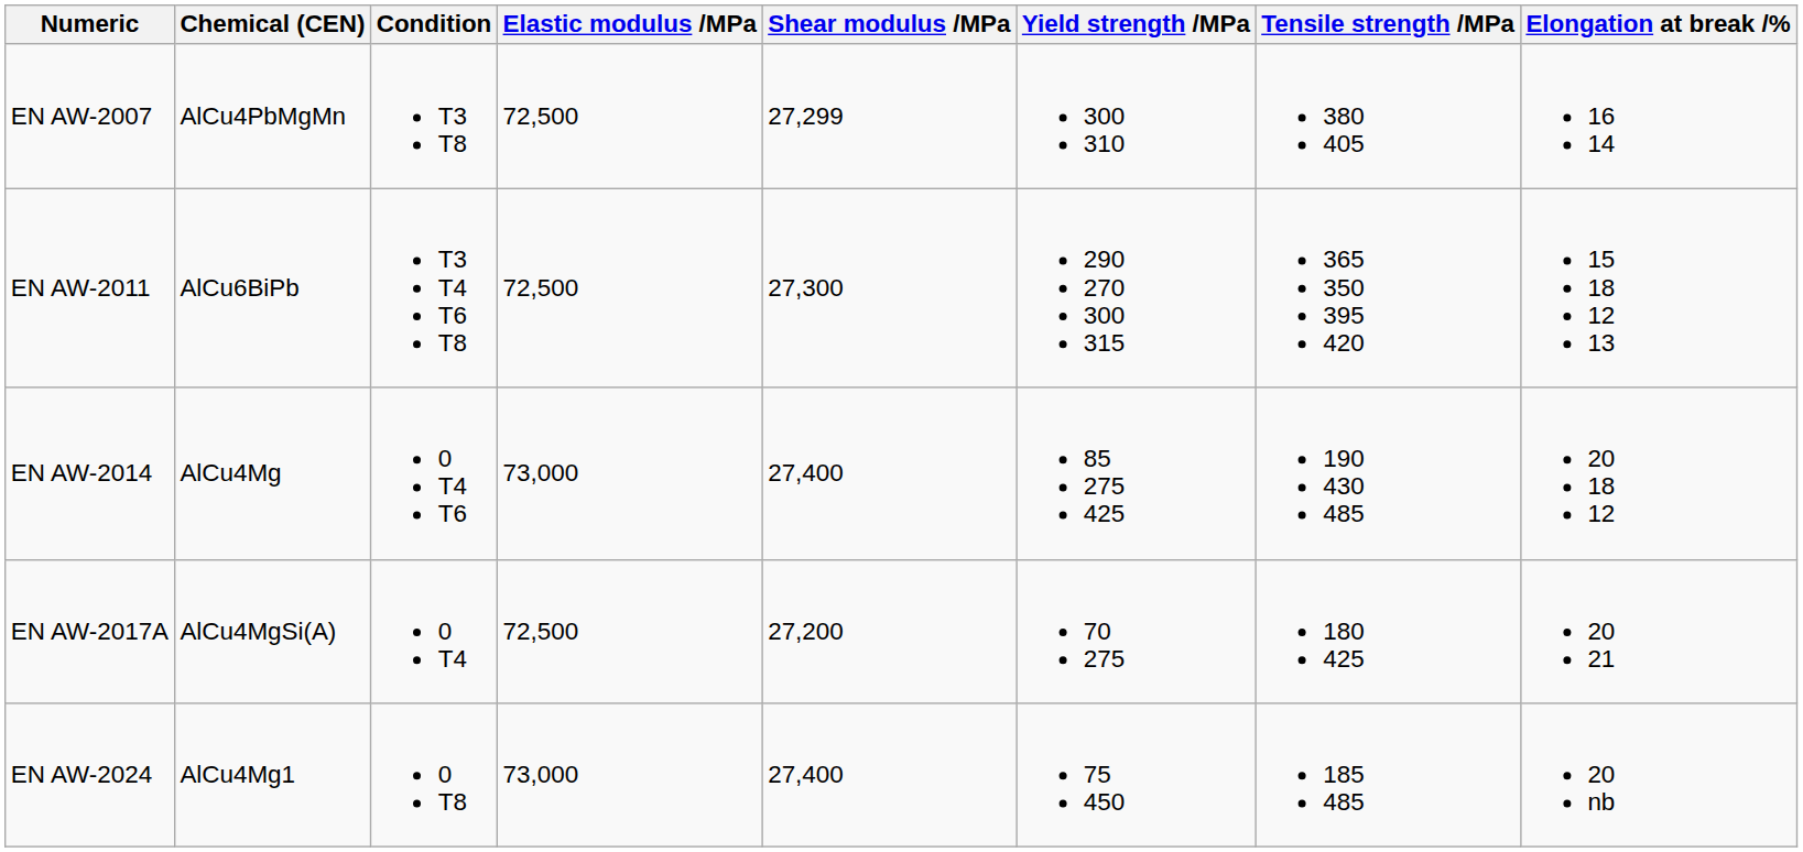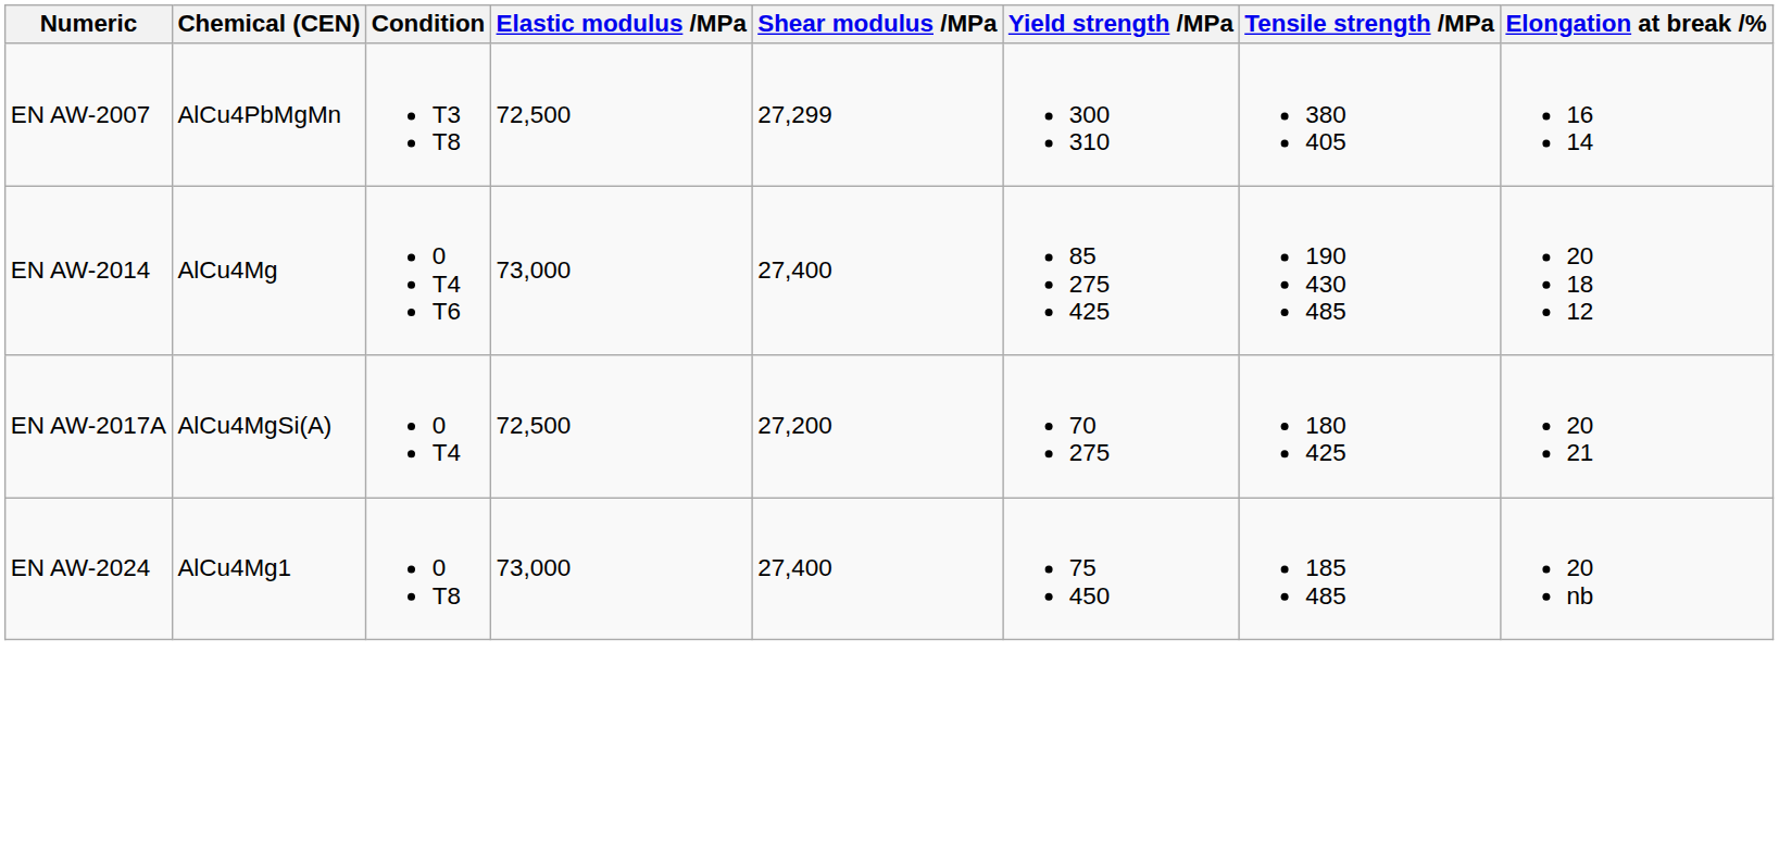- row: EN AW-2011 | AlCu6BiPb | T3 T4 T6 T8 | 72,500 | 27,300 | 290 270 300 315 | 365 350 395 420 | 15 18 12 13
